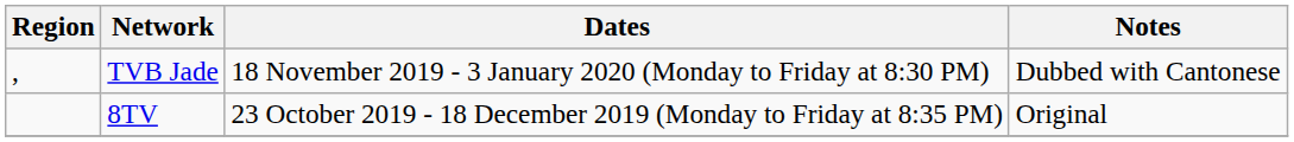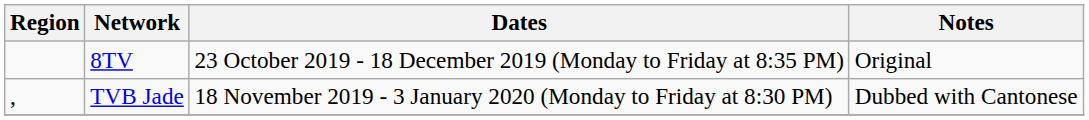rows swapped: 8TV <-> TVB Jade
